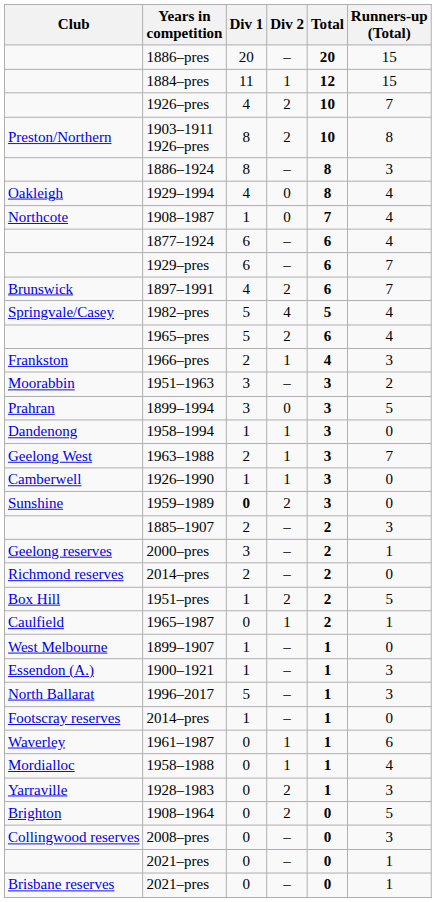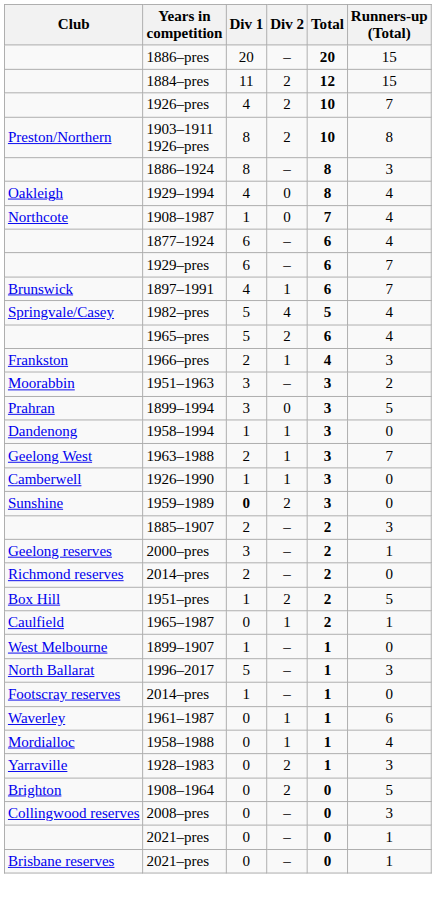1884–pres | Div 2: 1 -> 2
1897–1991 | Div 2: 2 -> 1
- row: Essendon (A.) | 1900–1921 | 1 | – | 1 | 3
